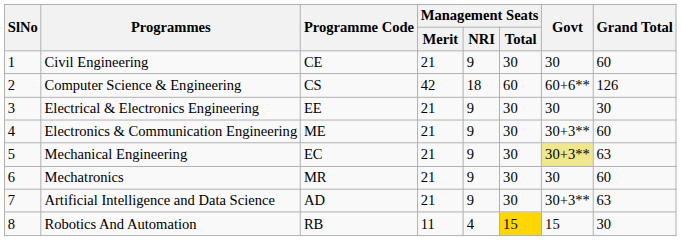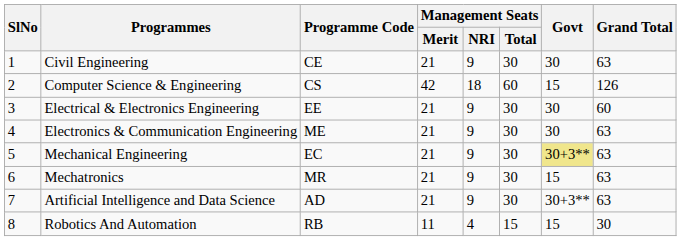Civil Engineering | Grand Total: 60 -> 63
Computer Science & Engineering | Govt: 60+6** -> 15
Electrical & Electronics Engineering | Grand Total: 30 -> 60
Electronics & Communication Engineering | Govt: 30+3** -> 30
Electronics & Communication Engineering | Grand Total: 60 -> 63
Mechatronics | Govt: 30 -> 15
Mechatronics | Grand Total: 60 -> 63
Robotics And Automation | Management Seats / Total: gold background -> no background
